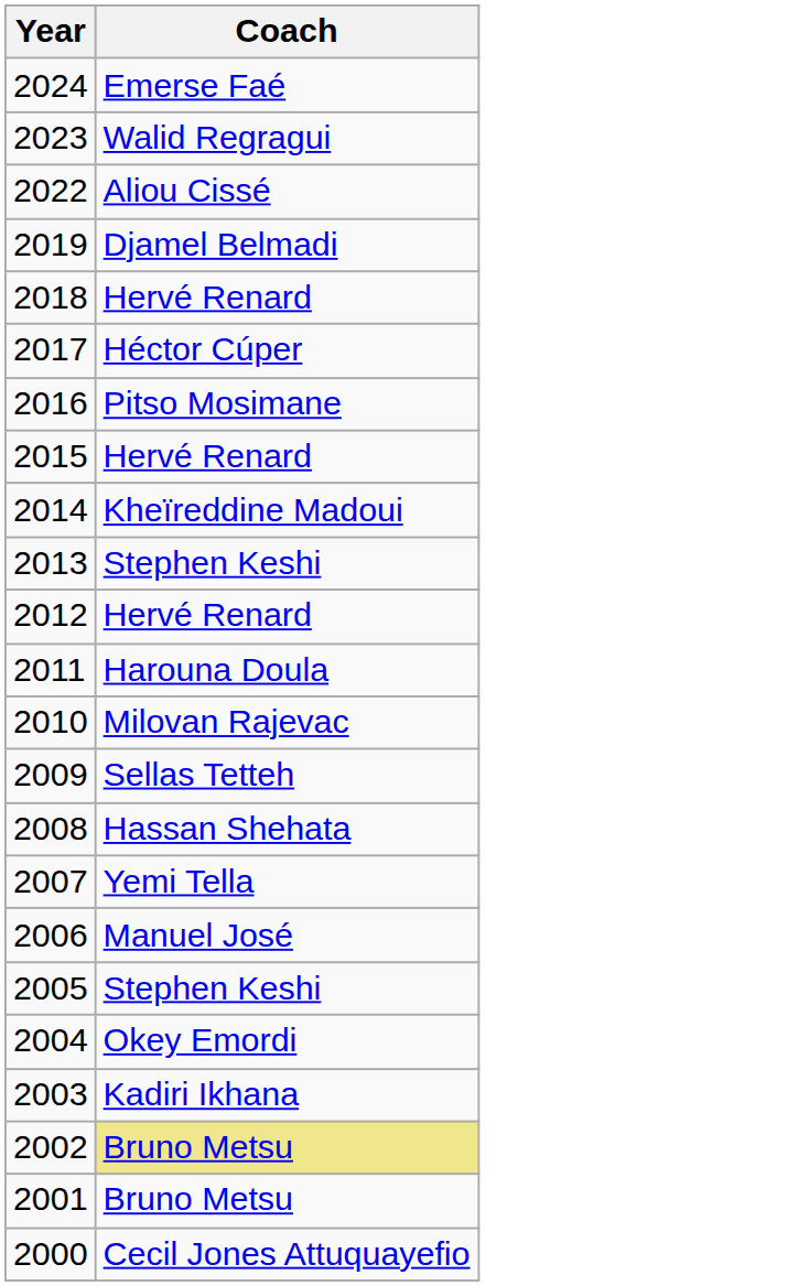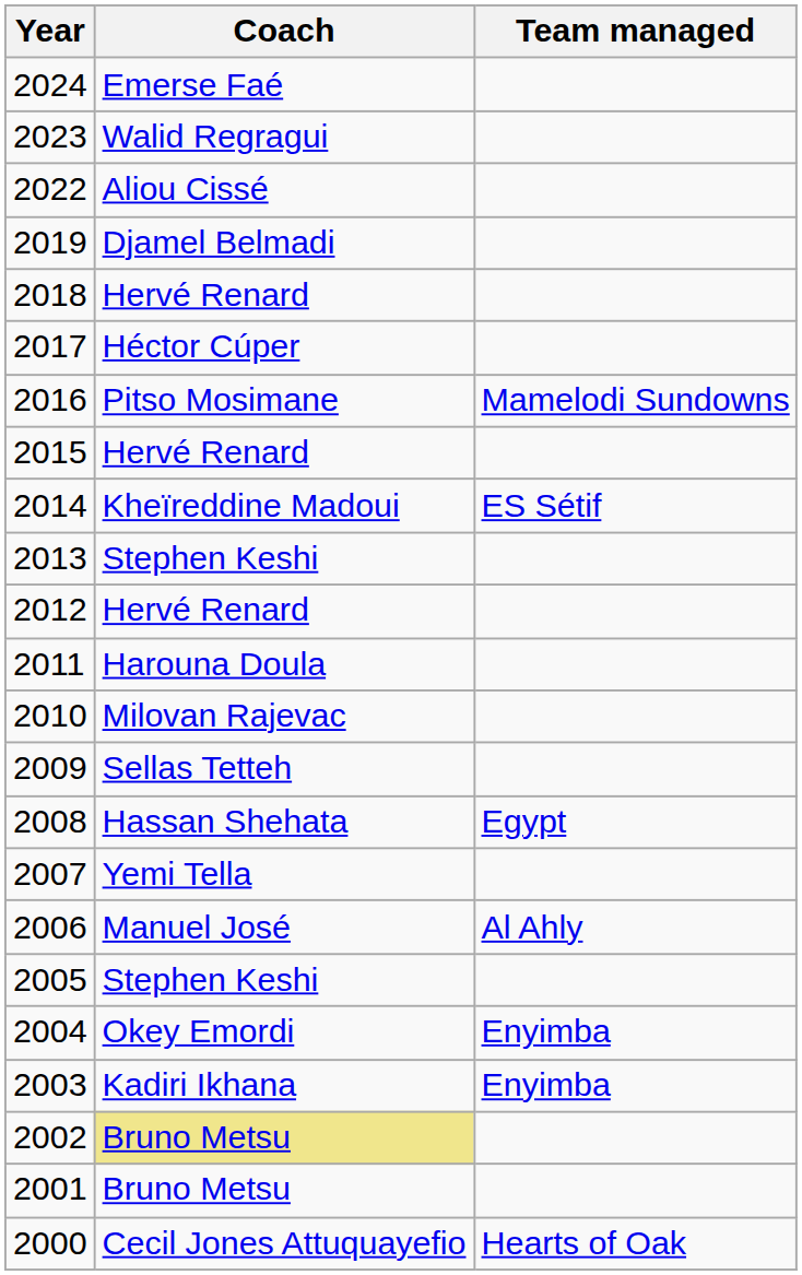+ column: Team managed | Mamelodi Sundowns | ES Sétif | Egypt | Al Ahly | Enyimba | Enyimba | Hearts of Oak
